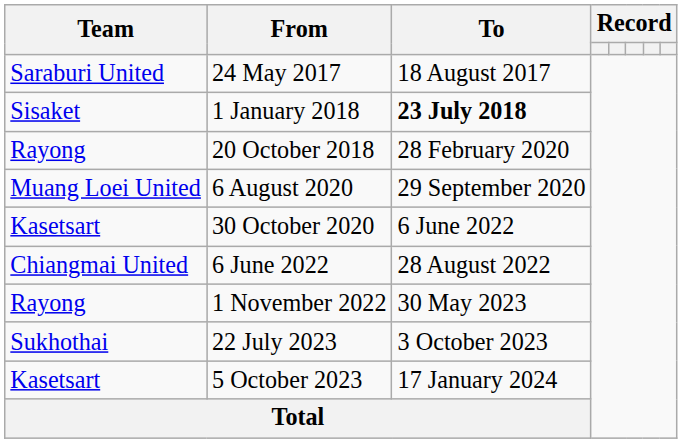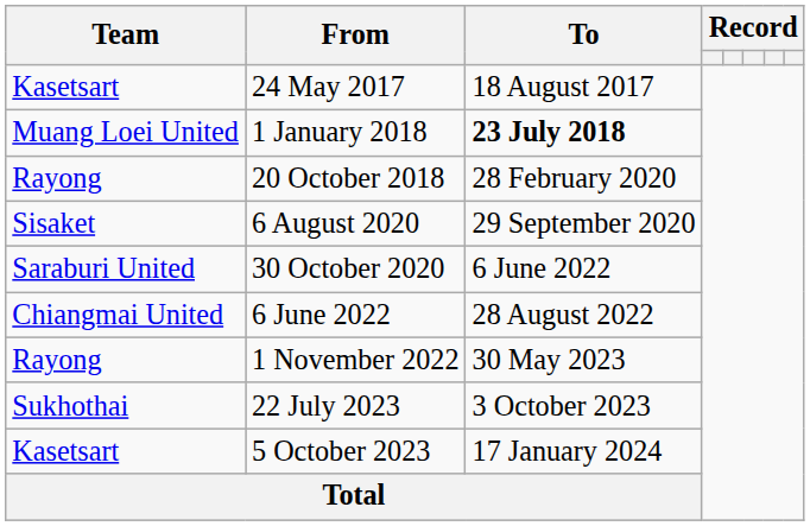24 May 2017 | Team: Saraburi United -> Kasetsart
1 January 2018 | Team: Sisaket -> Muang Loei United
6 August 2020 | Team: Muang Loei United -> Sisaket
30 October 2020 | Team: Kasetsart -> Saraburi United
